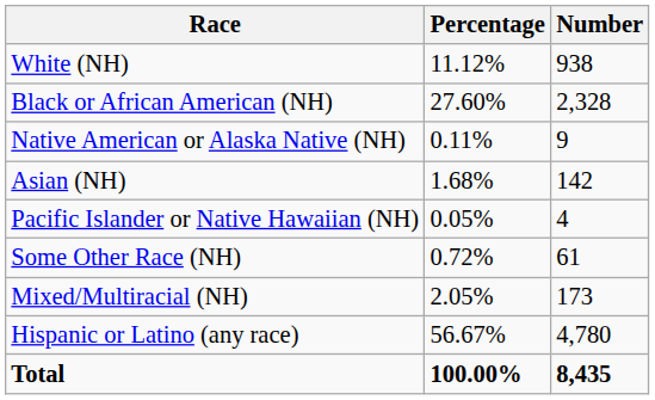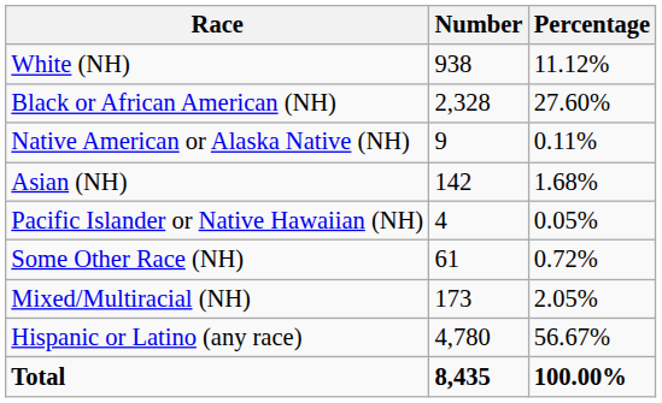columns swapped: Number <-> Percentage
